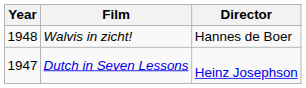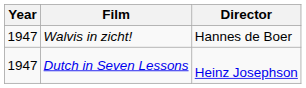Walvis in zicht! | Year: 1948 -> 1947
